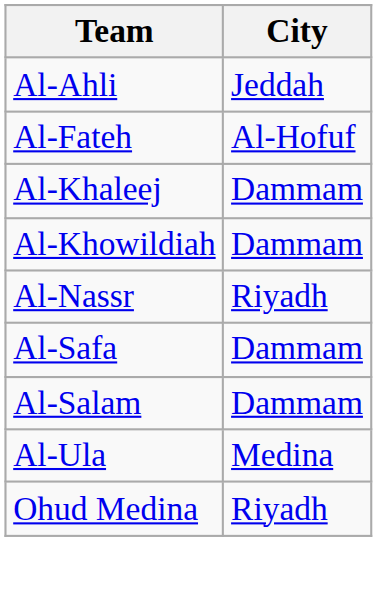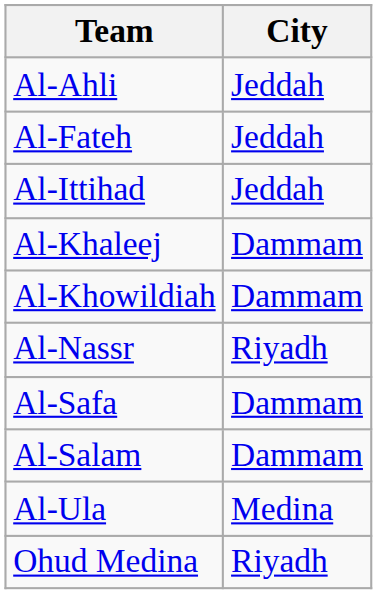Al-Fateh | City: Al-Hofuf -> Jeddah
+ row: Al-Ittihad | Jeddah
